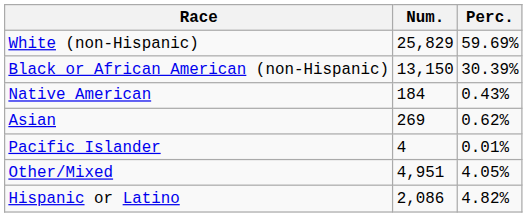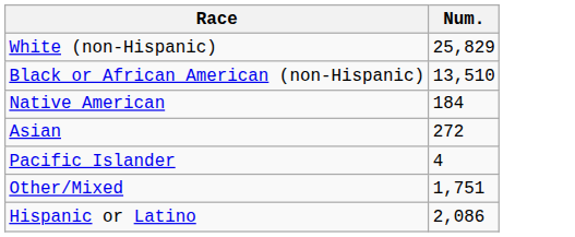- column: Perc. | 59.69% | 30.39% | 0.43% | 0.62% | 0.01% | 4.05% | 4.82%
Black or African American (non-Hispanic) | Num.: 13,150 -> 13,510
Asian | Num.: 269 -> 272
Other/Mixed | Num.: 4,951 -> 1,751
